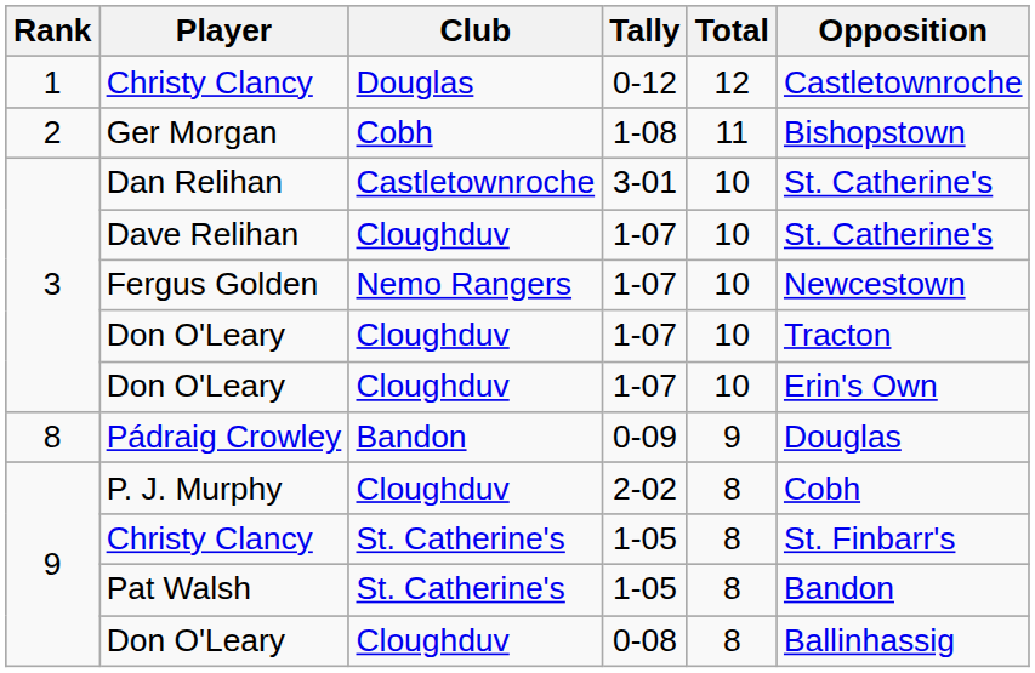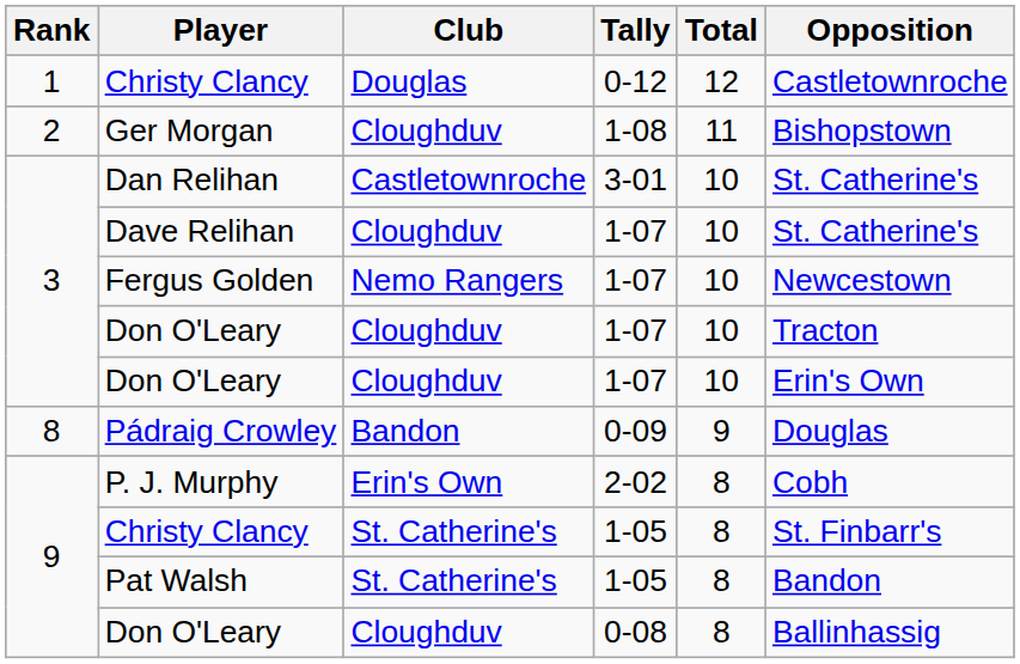Ger Morgan | Club: Cobh -> Cloughduv
P. J. Murphy | Club: Cloughduv -> Erin's Own
